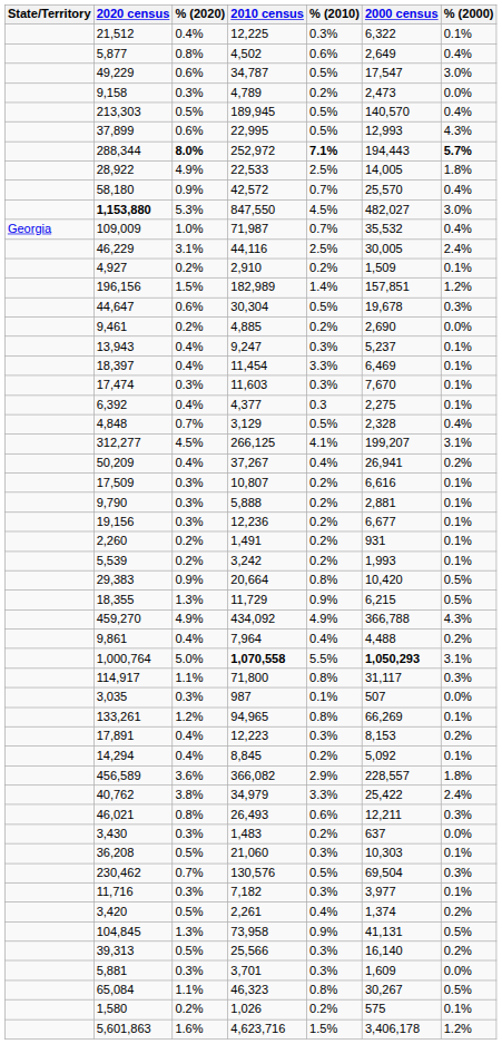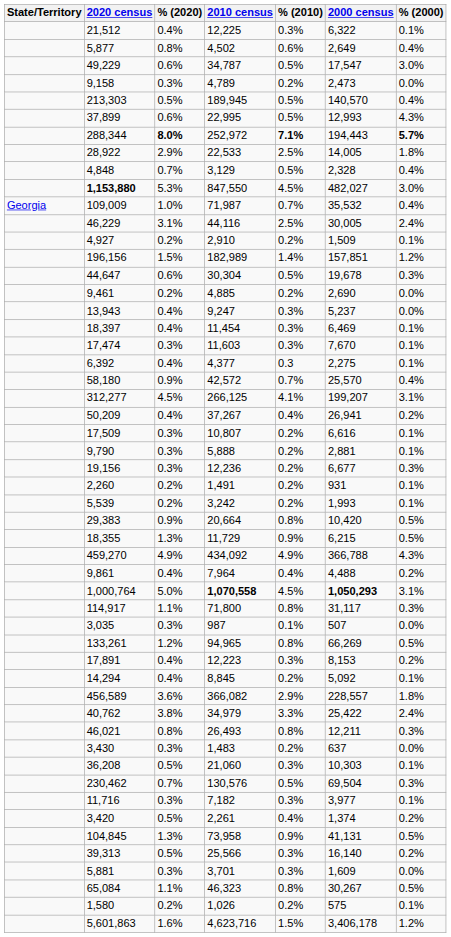28,922 | % (2020): 4.9% -> 2.9%
rows swapped: 4,848 <-> 58,180
13,943 | % (2000): 0.1% -> 0.0%
18,397 | % (2010): 3.3% -> 0.3%
19,156 | % (2000): 0.1% -> 0.3%
1,000,764 | % (2010): 5.5% -> 4.5%
133,261 | % (2000): 0.1% -> 0.5%
46,021 | % (2010): 0.6% -> 0.8%
